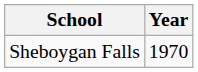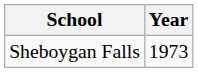Sheboygan Falls | Year: 1970 -> 1973
